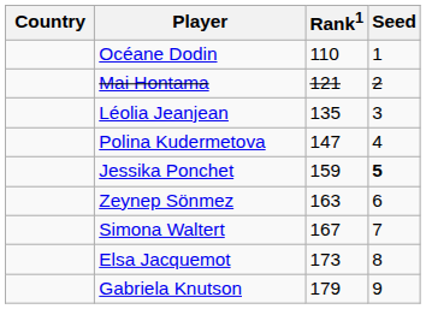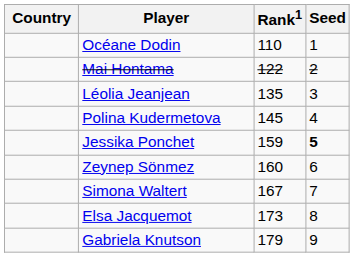Mai Hontama | Rank1: 121 -> 122
Polina Kudermetova | Rank1: 147 -> 145
Zeynep Sönmez | Rank1: 163 -> 160
